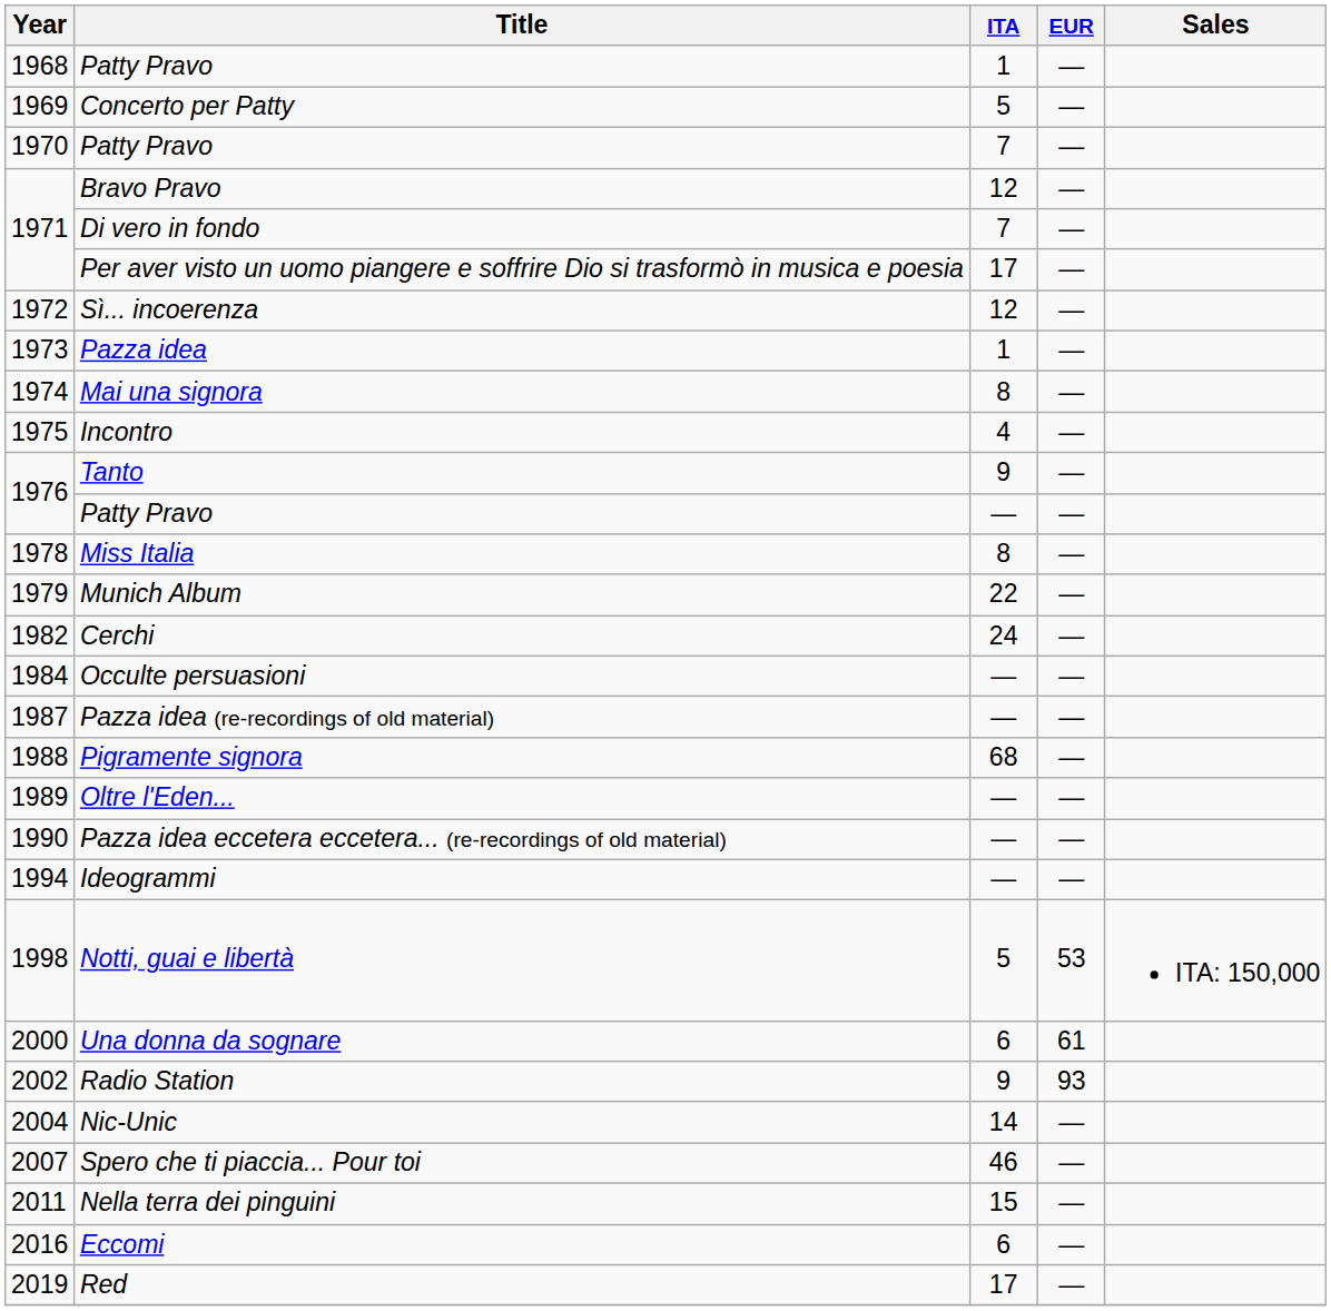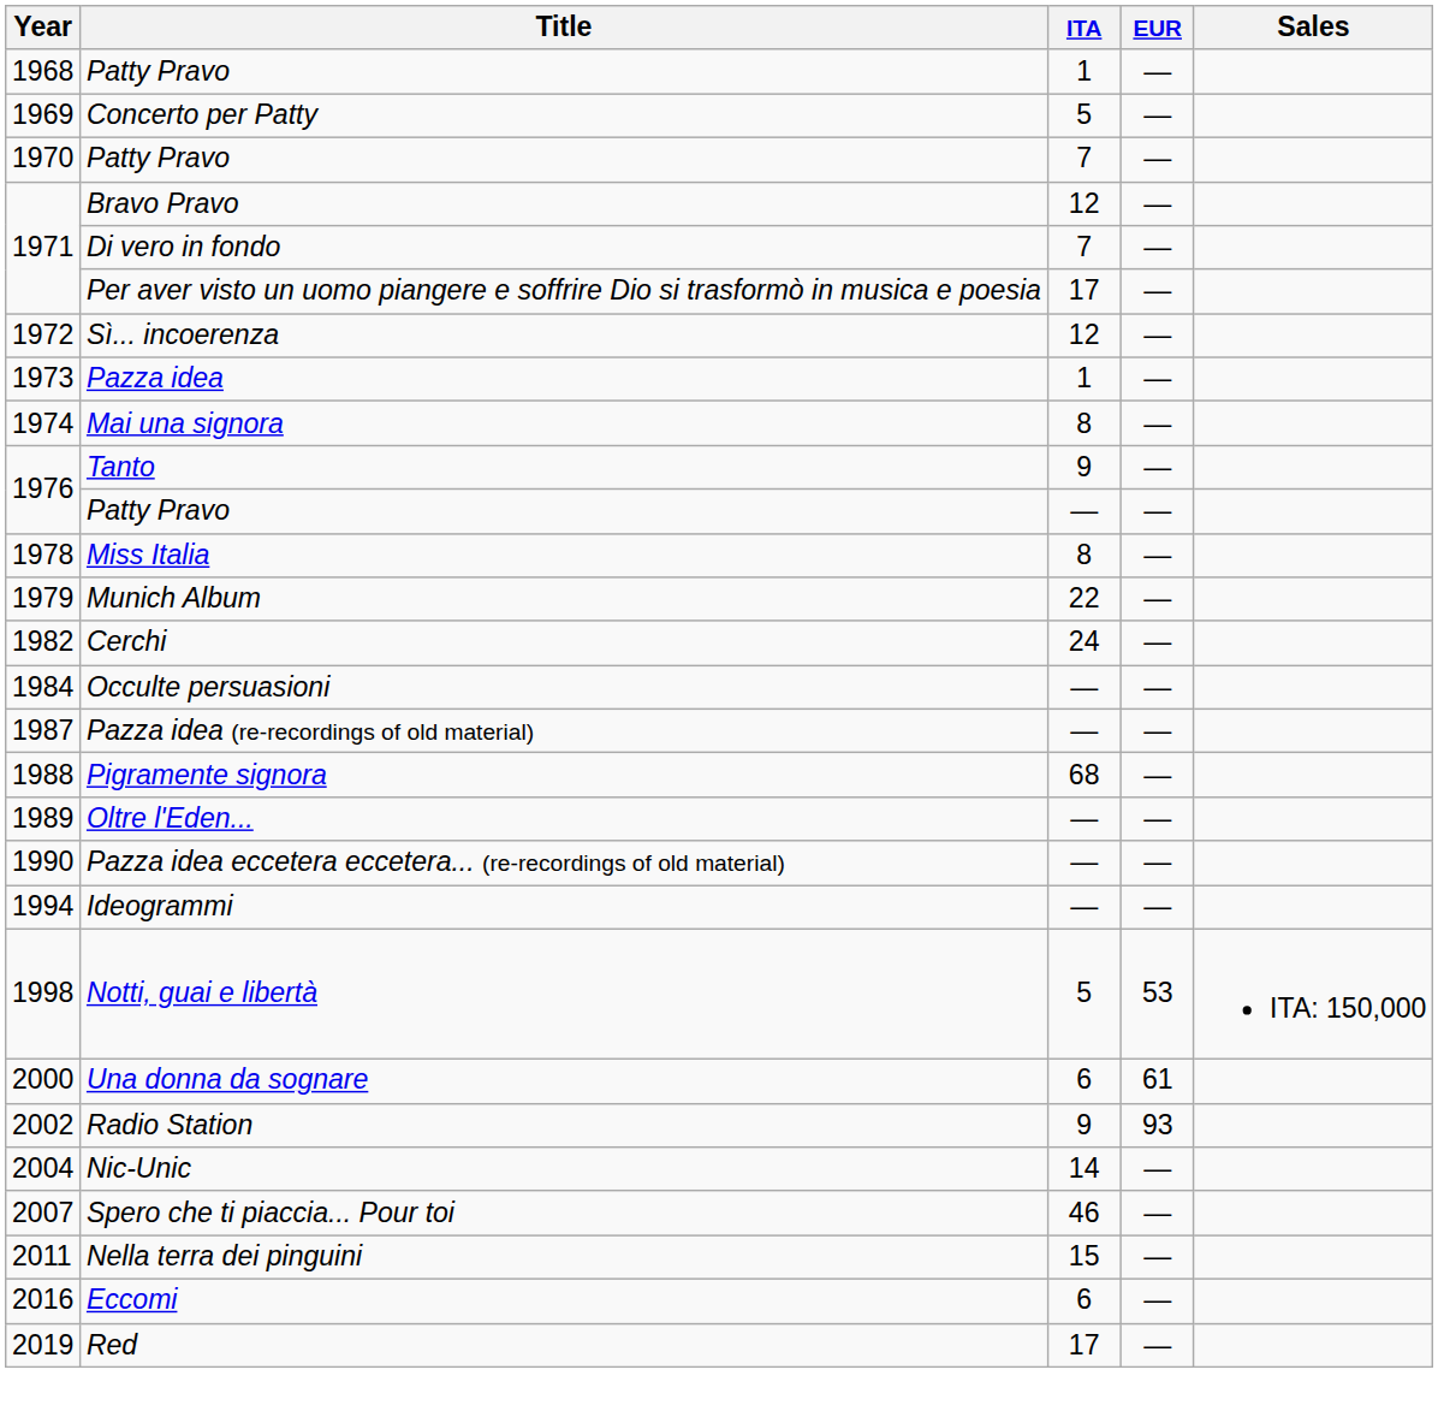- row: 1975 | Incontro | 4 | —
